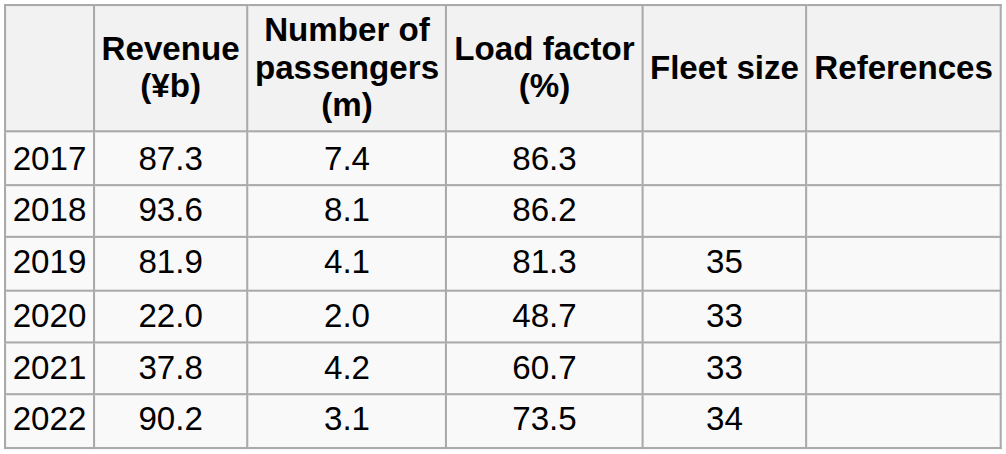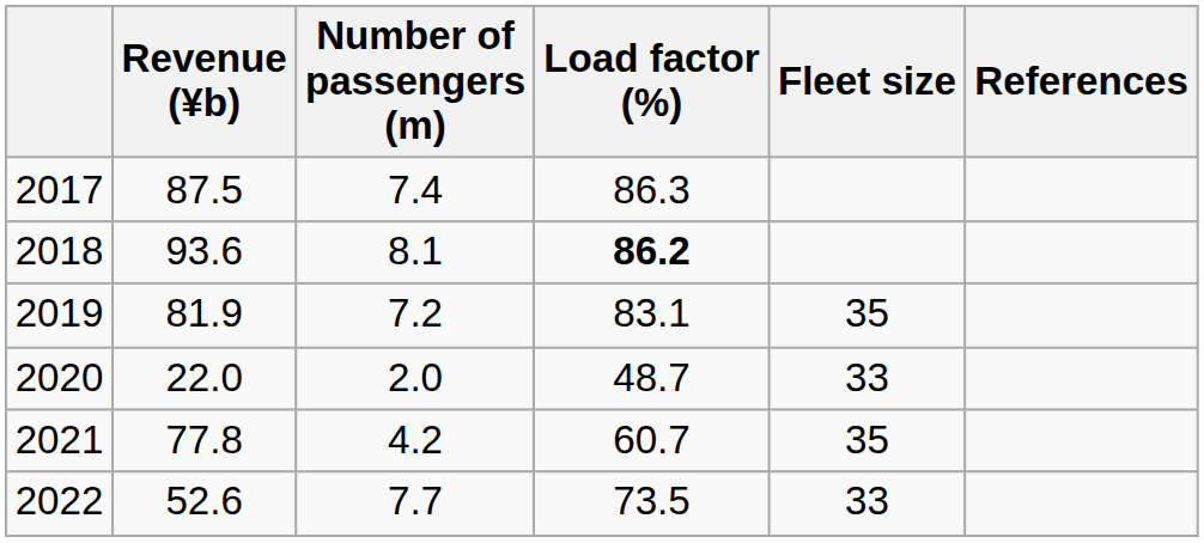2017 | Revenue (¥b): 87.3 -> 87.5
2018 | Load factor (%): normal -> bold
2019 | Number of passengers (m): 4.1 -> 7.2
2019 | Load factor (%): 81.3 -> 83.1
2021 | Revenue (¥b): 37.8 -> 77.8
2021 | Fleet size: 33 -> 35
2022 | Revenue (¥b): 90.2 -> 52.6
2022 | Number of passengers (m): 3.1 -> 7.7
2022 | Fleet size: 34 -> 33
